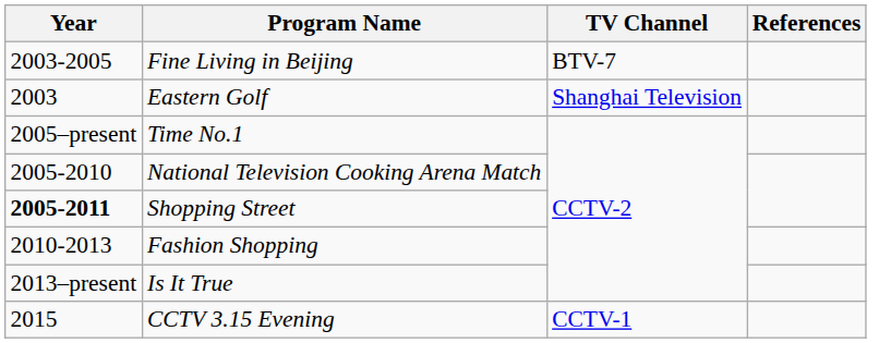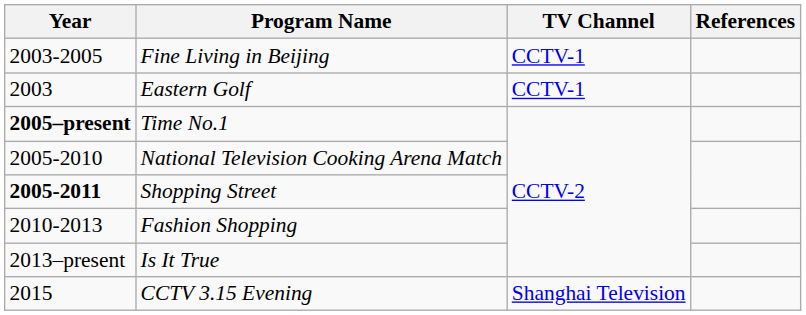Fine Living in Beijing | TV Channel: BTV-7 -> CCTV-1
Eastern Golf | TV Channel: Shanghai Television -> CCTV-1
Time No.1 | Year: normal -> bold
CCTV 3.15 Evening | TV Channel: CCTV-1 -> Shanghai Television
